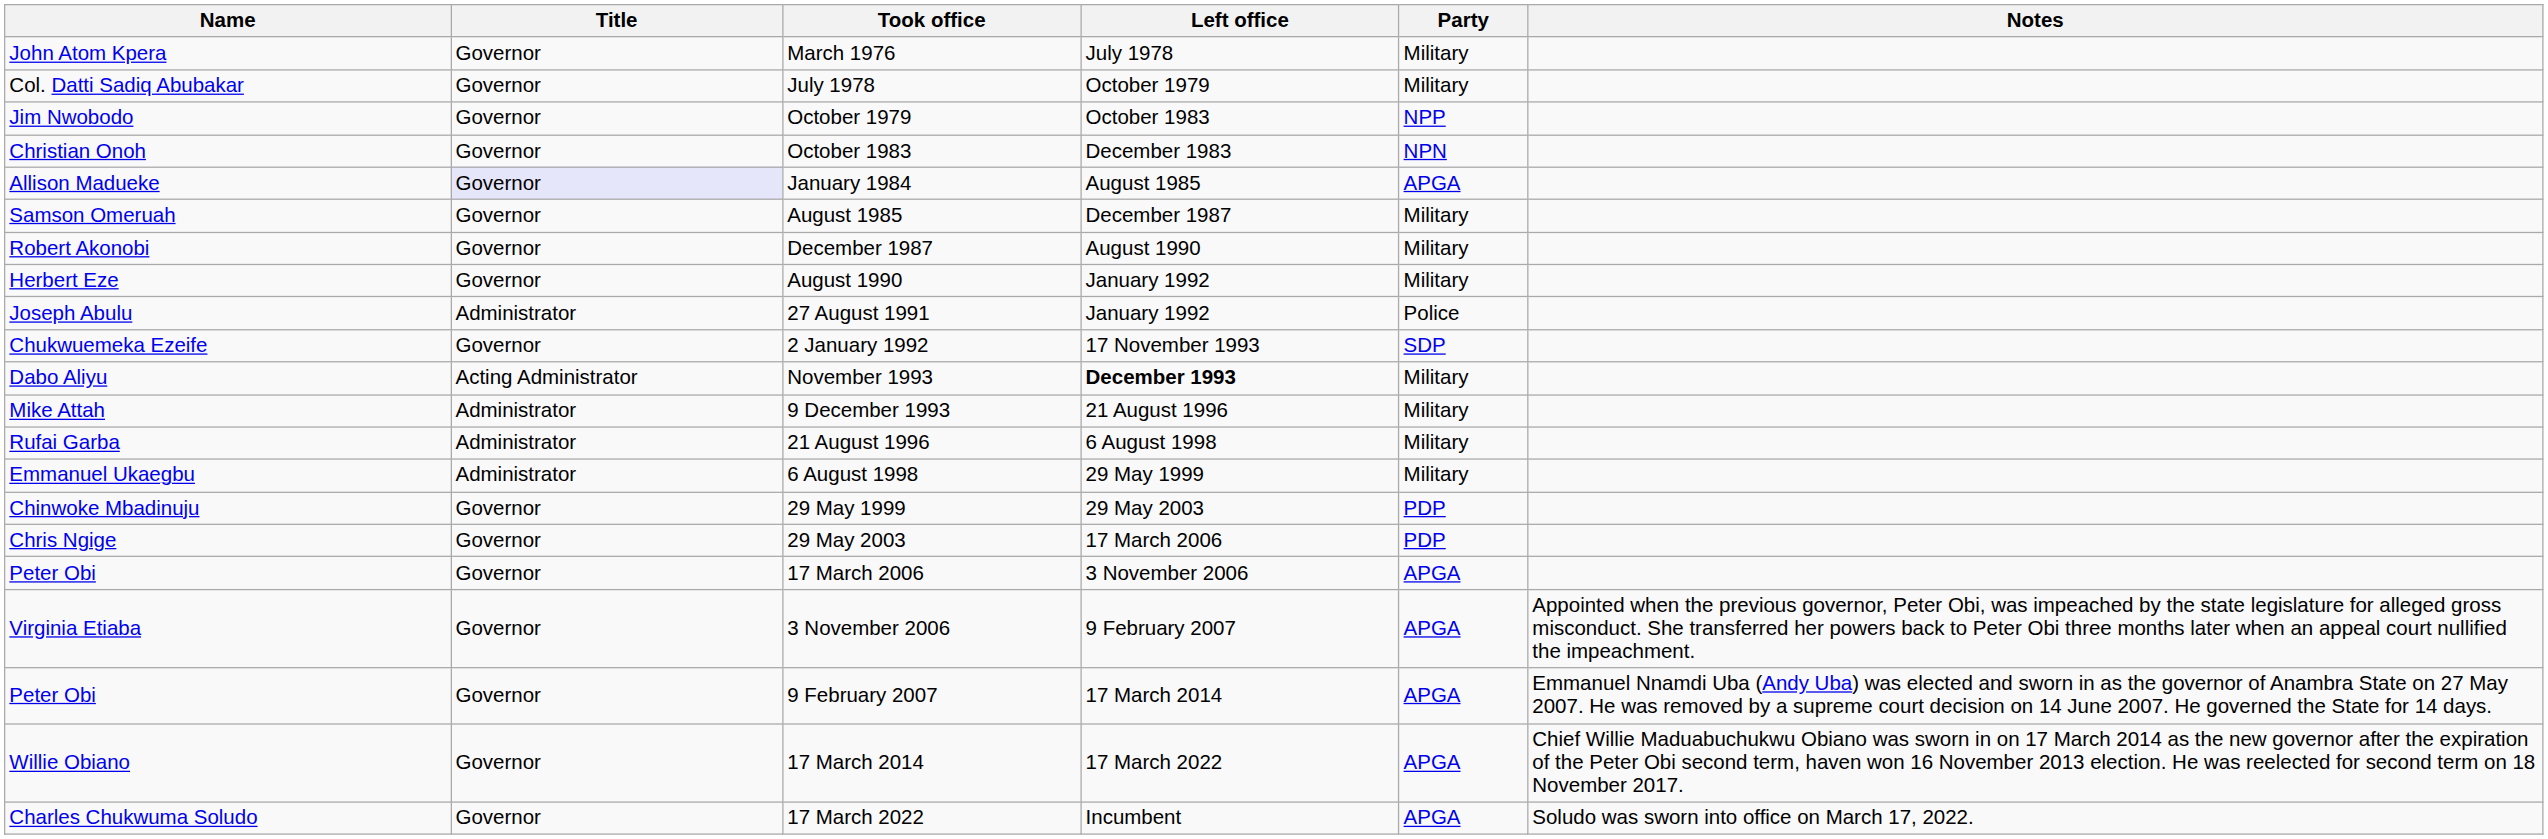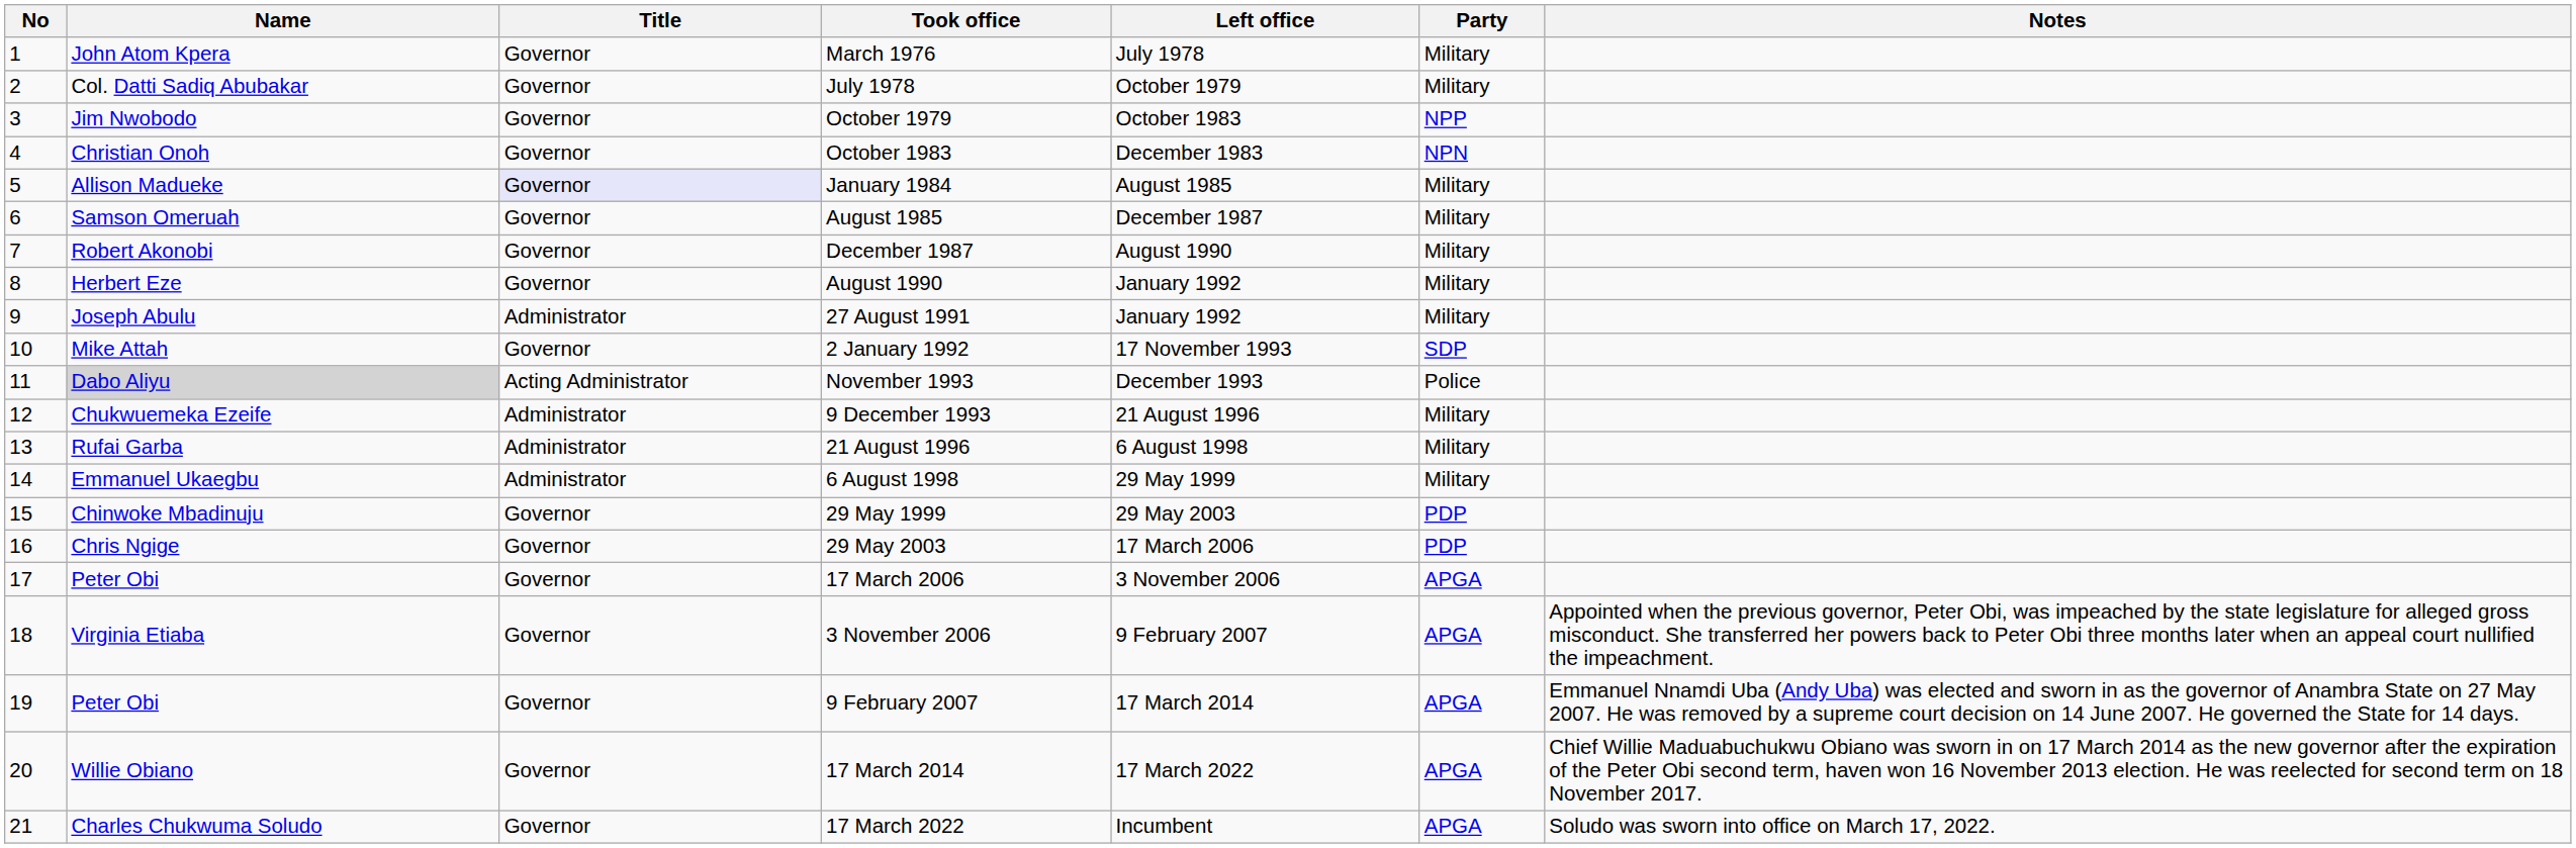+ column: No | 1 | 2 | 3 | 4 | 5 | 6 | 7 | 8 | 9 | 10 | 11 | 12 | 13 | 14 | 15 | 16 | 17 | 18 | 19 | 20 | 21
January 1984 | Party: APGA -> Military
27 August 1991 | Party: Police -> Military
2 January 1992 | Name: Chukwuemeka Ezeife -> Mike Attah
November 1993 | Name: no background -> lightgrey background
November 1993 | Left office: bold -> normal
November 1993 | Party: Military -> Police
9 December 1993 | Name: Mike Attah -> Chukwuemeka Ezeife
